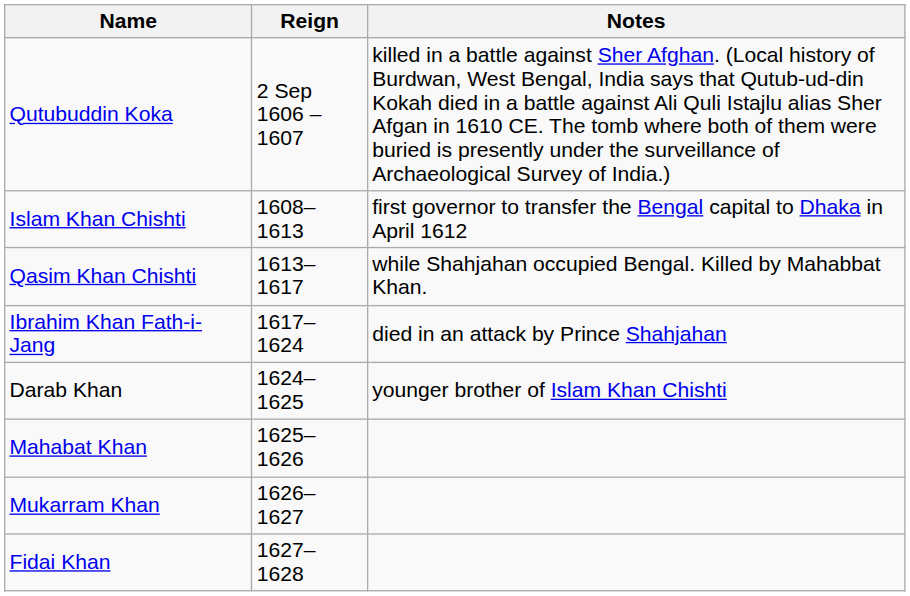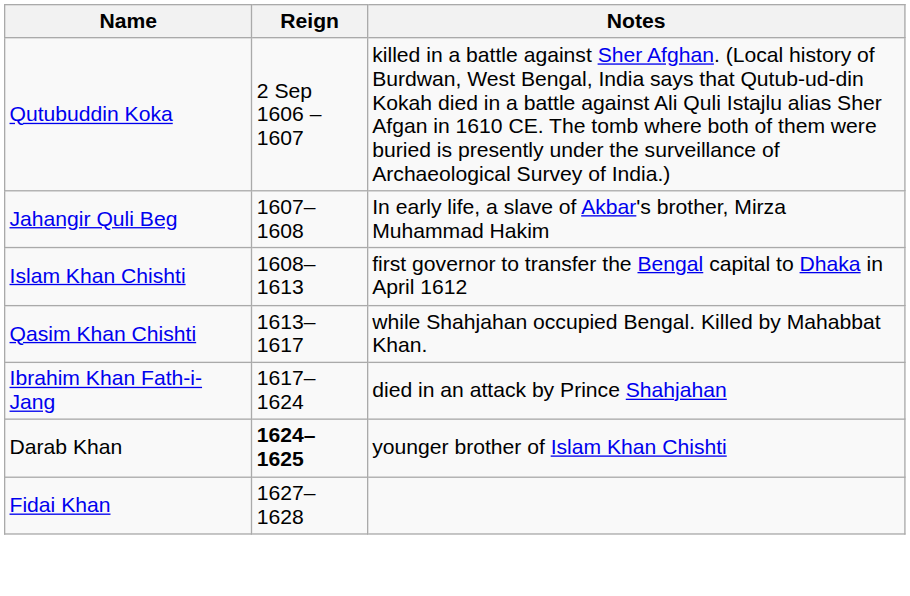+ row: Jahangir Quli Beg | 1607–1608 | In early life, a slave of Akbar's brother, Mirza Muhammad Hakim
Darab Khan | Reign: normal -> bold
- row: Mahabat Khan | 1625–1626
- row: Mukarram Khan | 1626–1627
